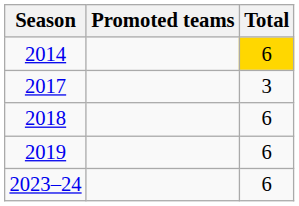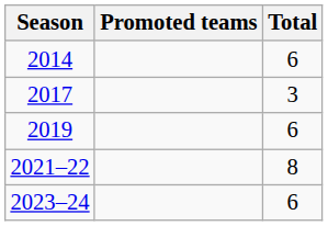2014 | Total: gold background -> no background
- row: 2018 | 6
+ row: 2021–22 | 8
